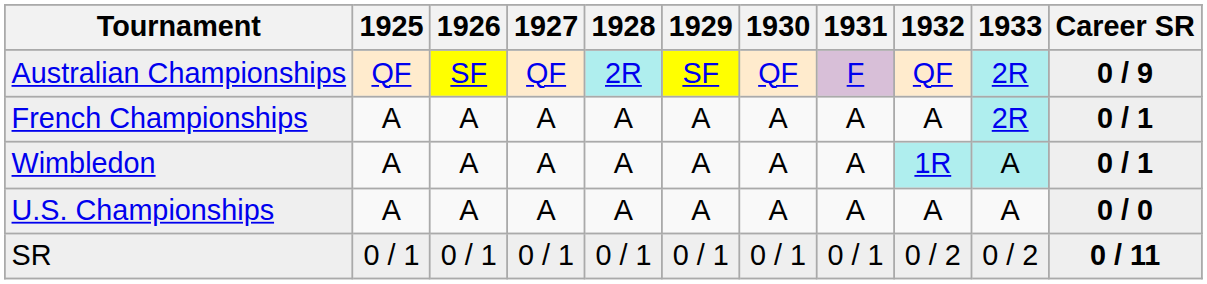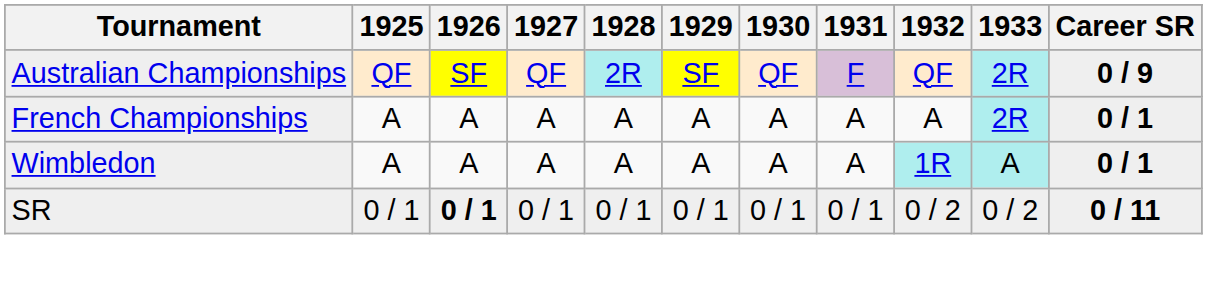- row: U.S. Championships | A | A | A | A | A | A | A | A | A | 0 / 0
SR | 1926: normal -> bold
